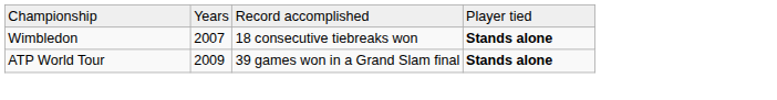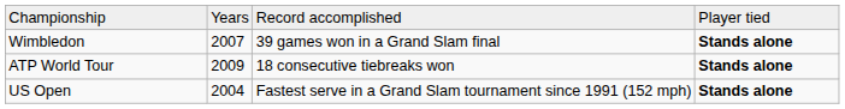Wimbledon | column 3: 18 consecutive tiebreaks won -> 39 games won in a Grand Slam final
ATP World Tour | column 3: 39 games won in a Grand Slam final -> 18 consecutive tiebreaks won
+ row: US Open | 2004 | Fastest serve in a Grand Slam tournament since 1991 (152 mph) | Stands alone
